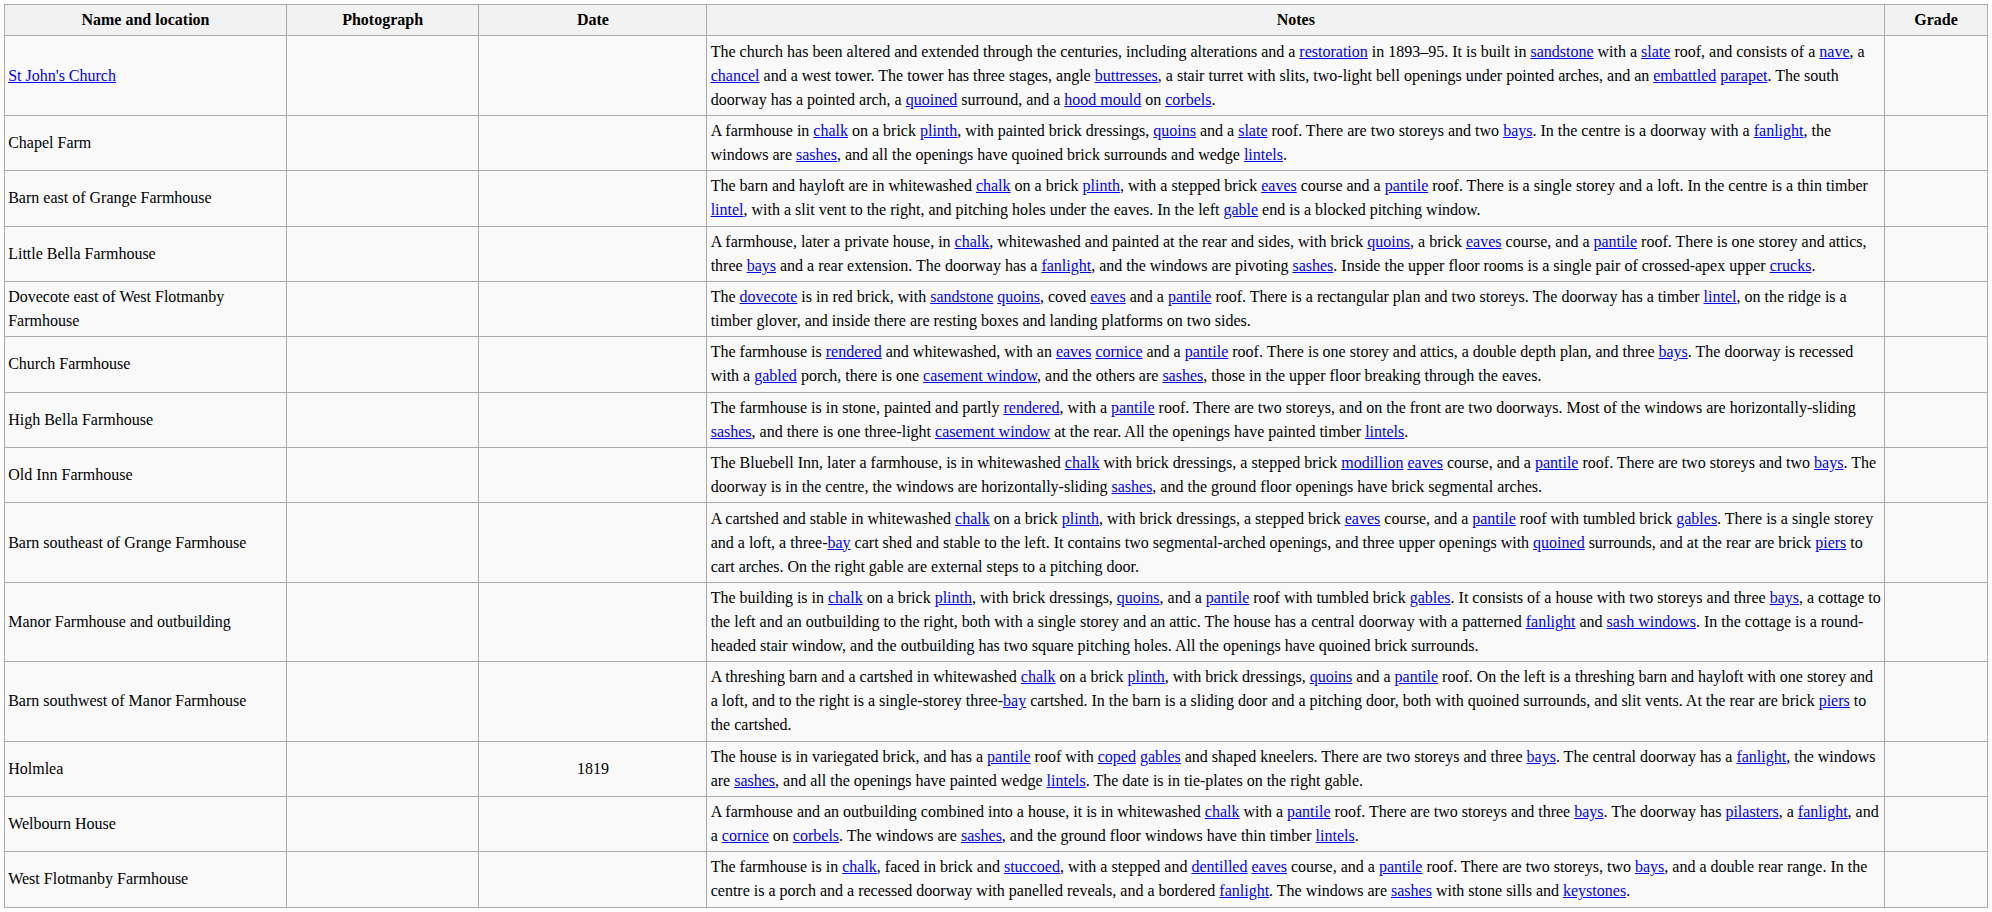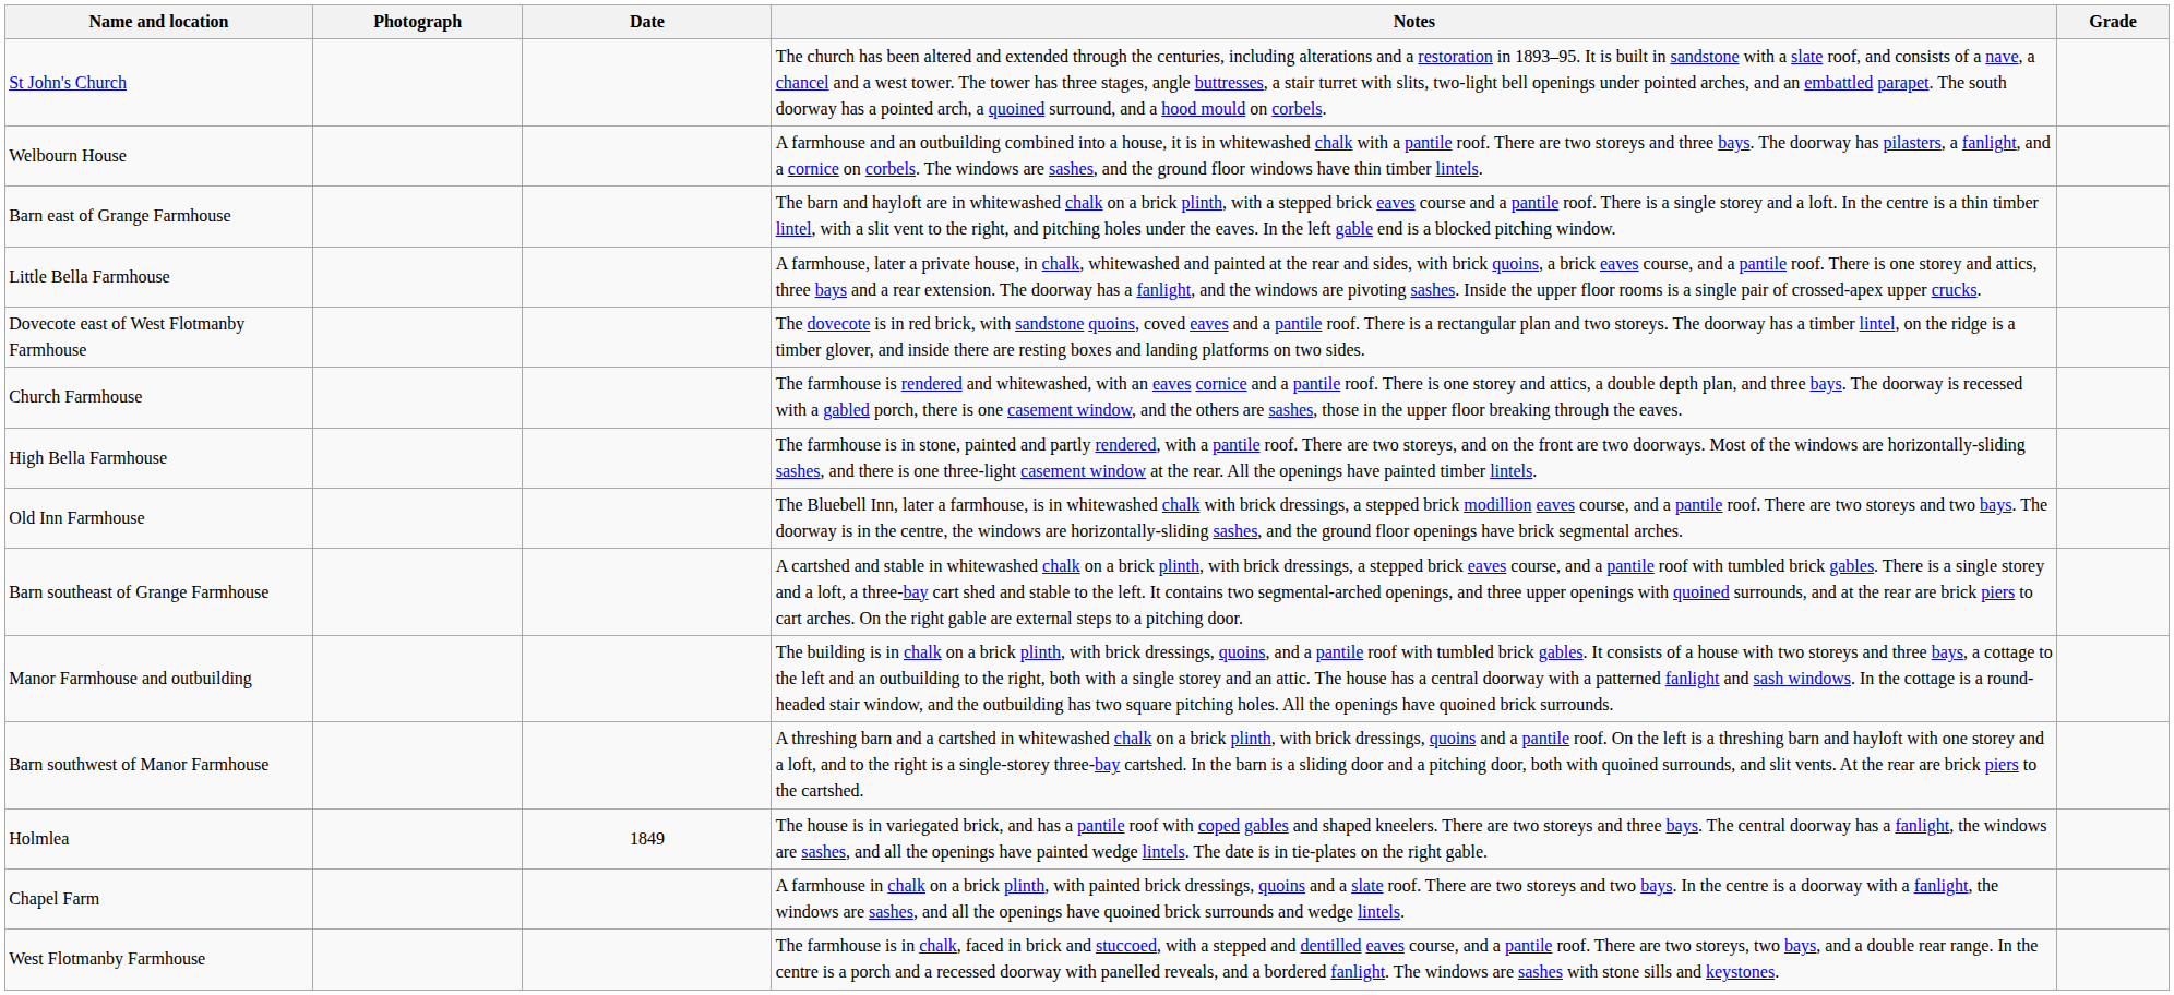rows swapped: Chapel Farm <-> Welbourn House
Holmlea | Date: 1819 -> 1849
